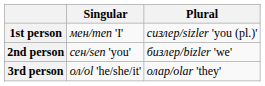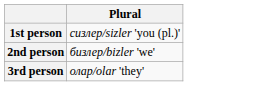- column: Singular | мен/men 'I' | сен/sen 'you' | ол/ol 'he/she/it'
